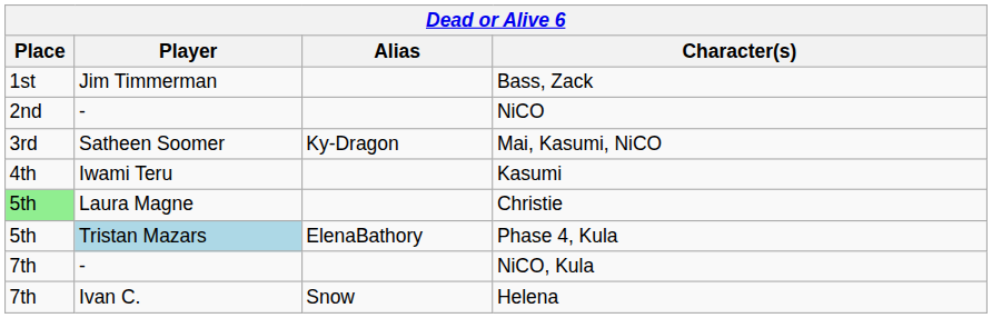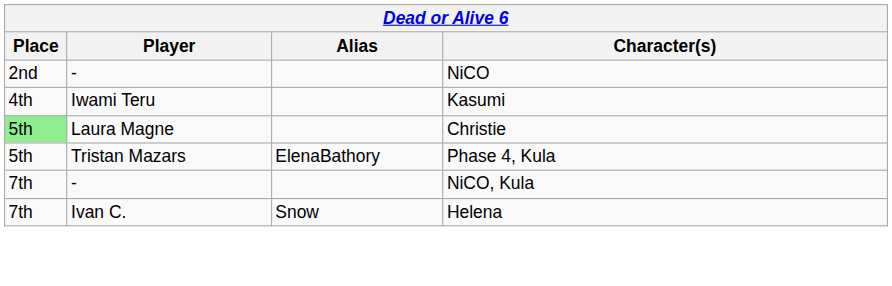- row: 1st | Jim Timmerman | Bass, Zack
- row: 3rd | Satheen Soomer | Ky-Dragon | Mai, Kasumi, NiCO
Phase 4, Kula | Player: lightblue background -> no background
